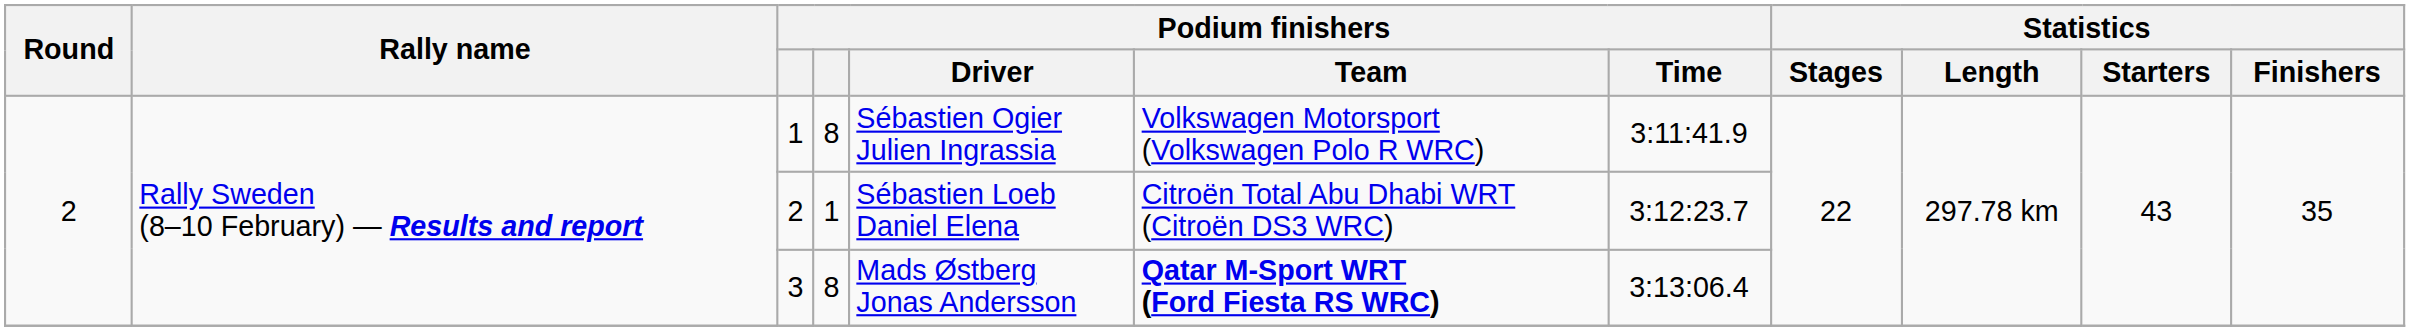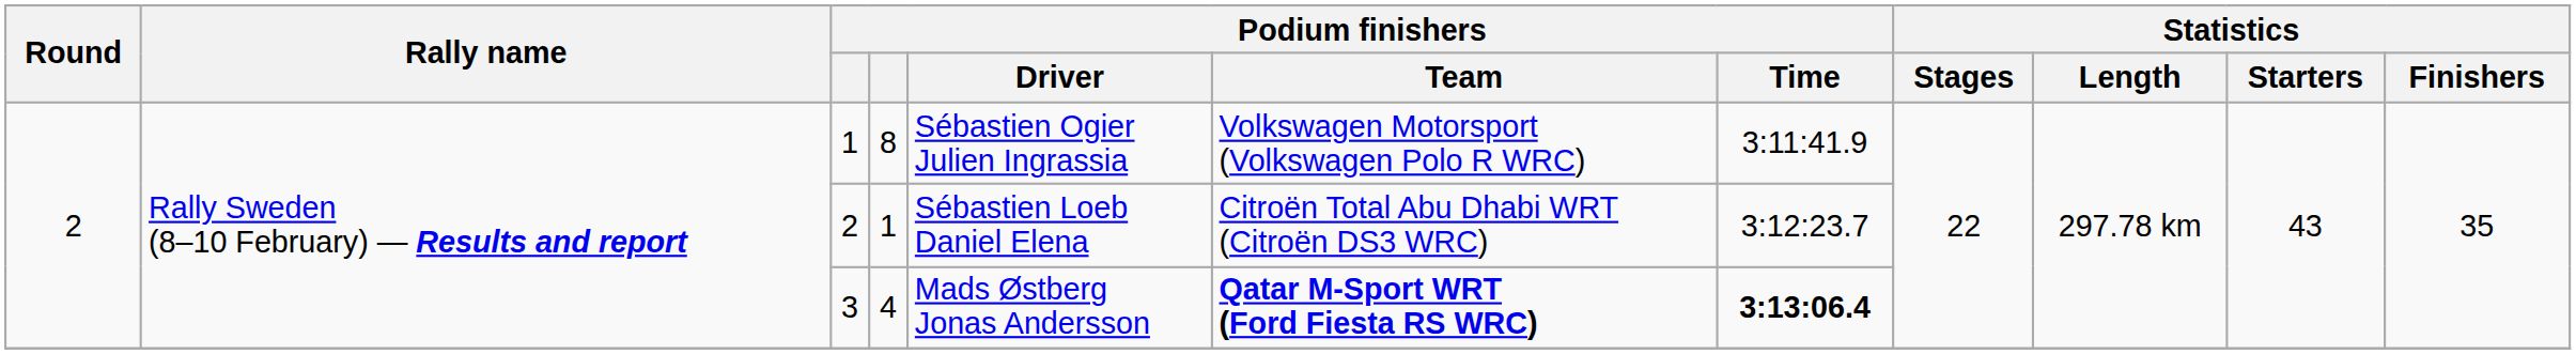3 | column 4: 8 -> 4
3 | Podium finishers / Time: normal -> bold
